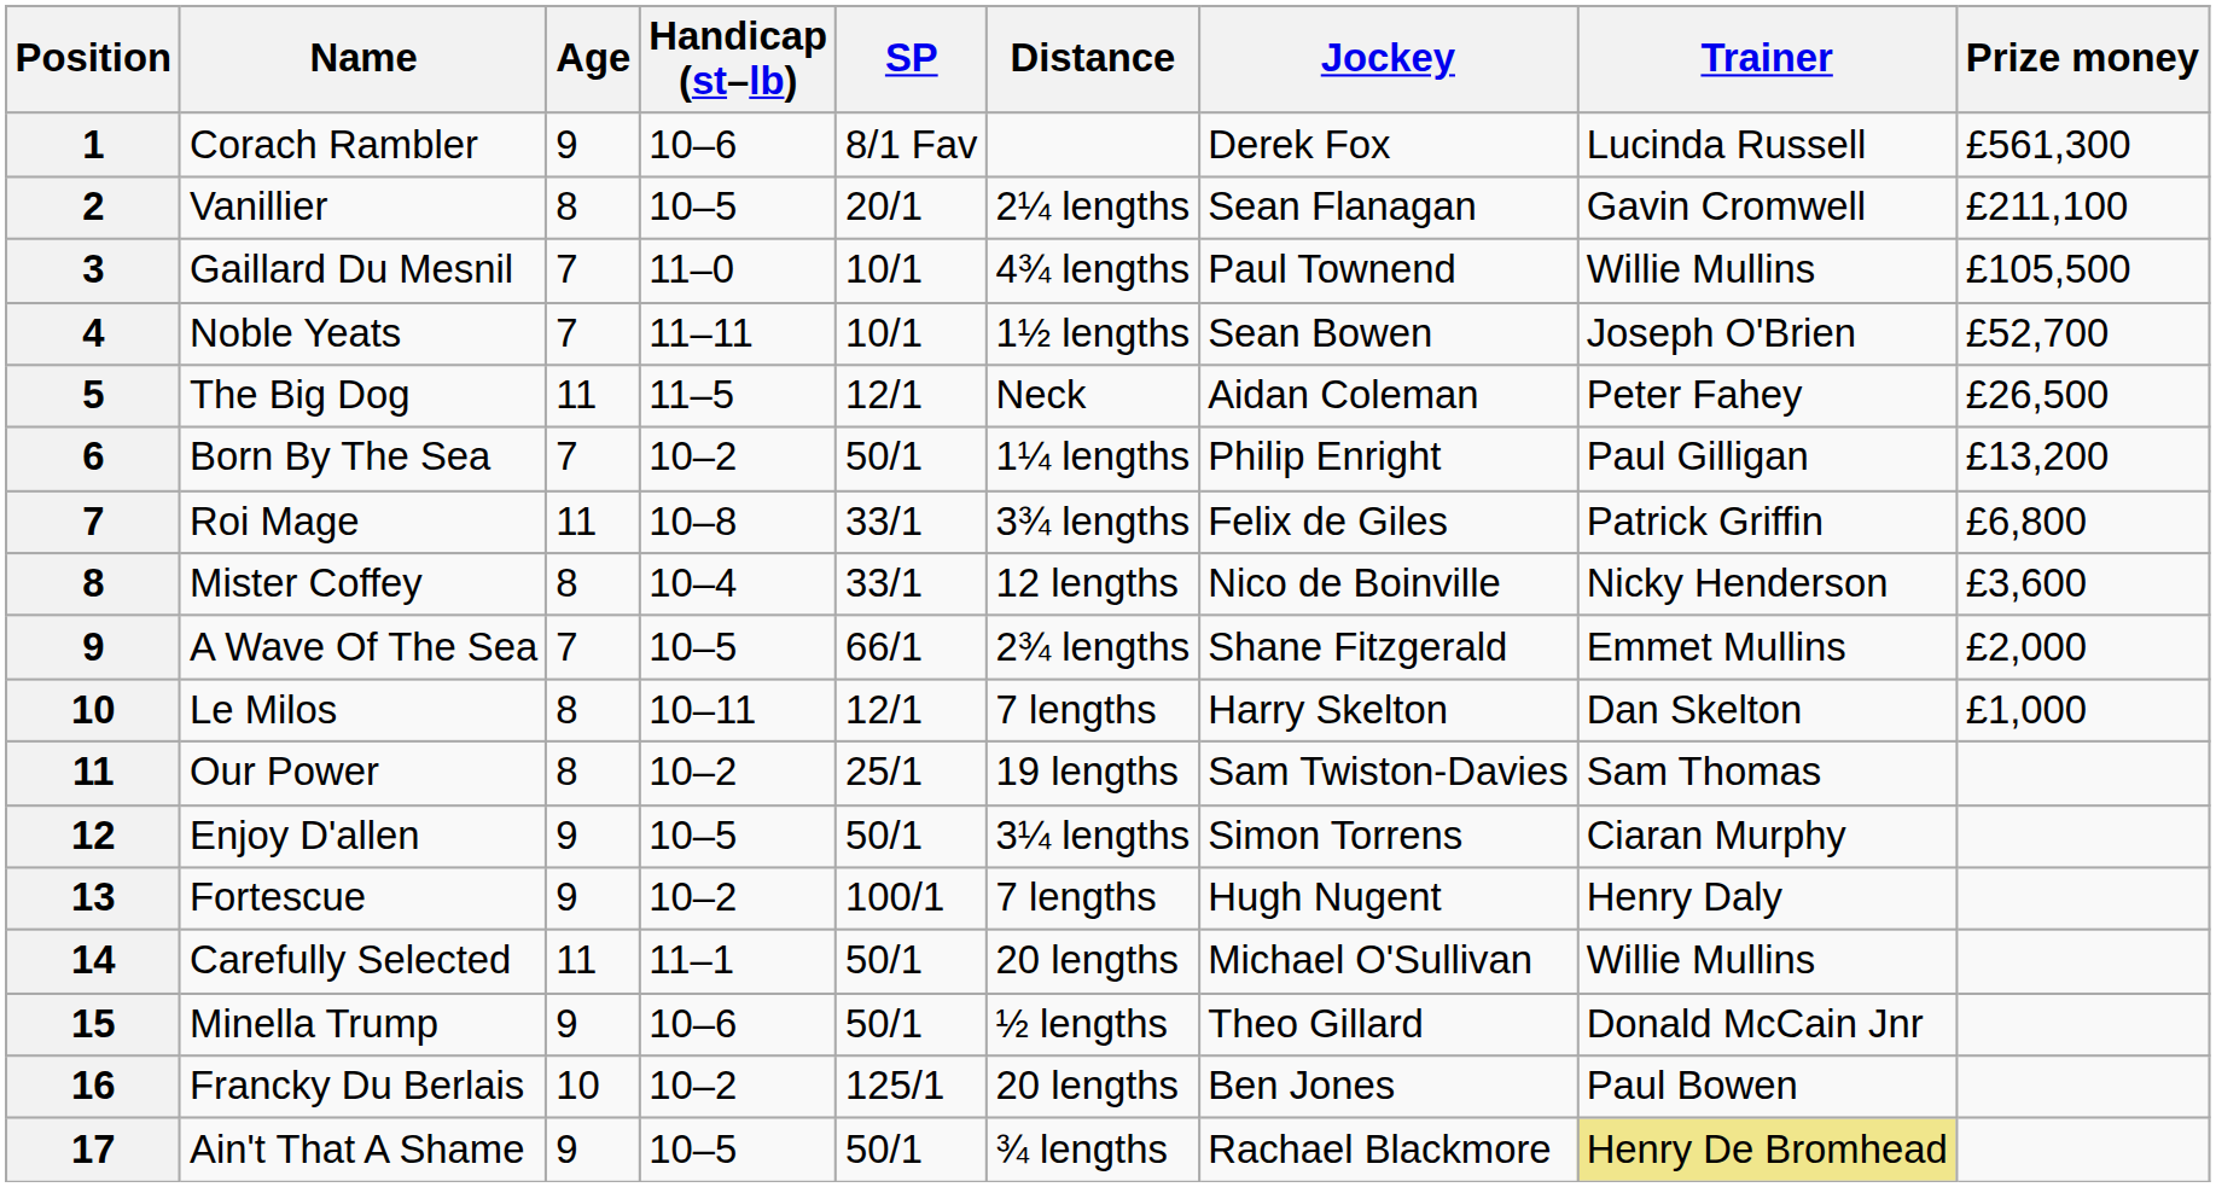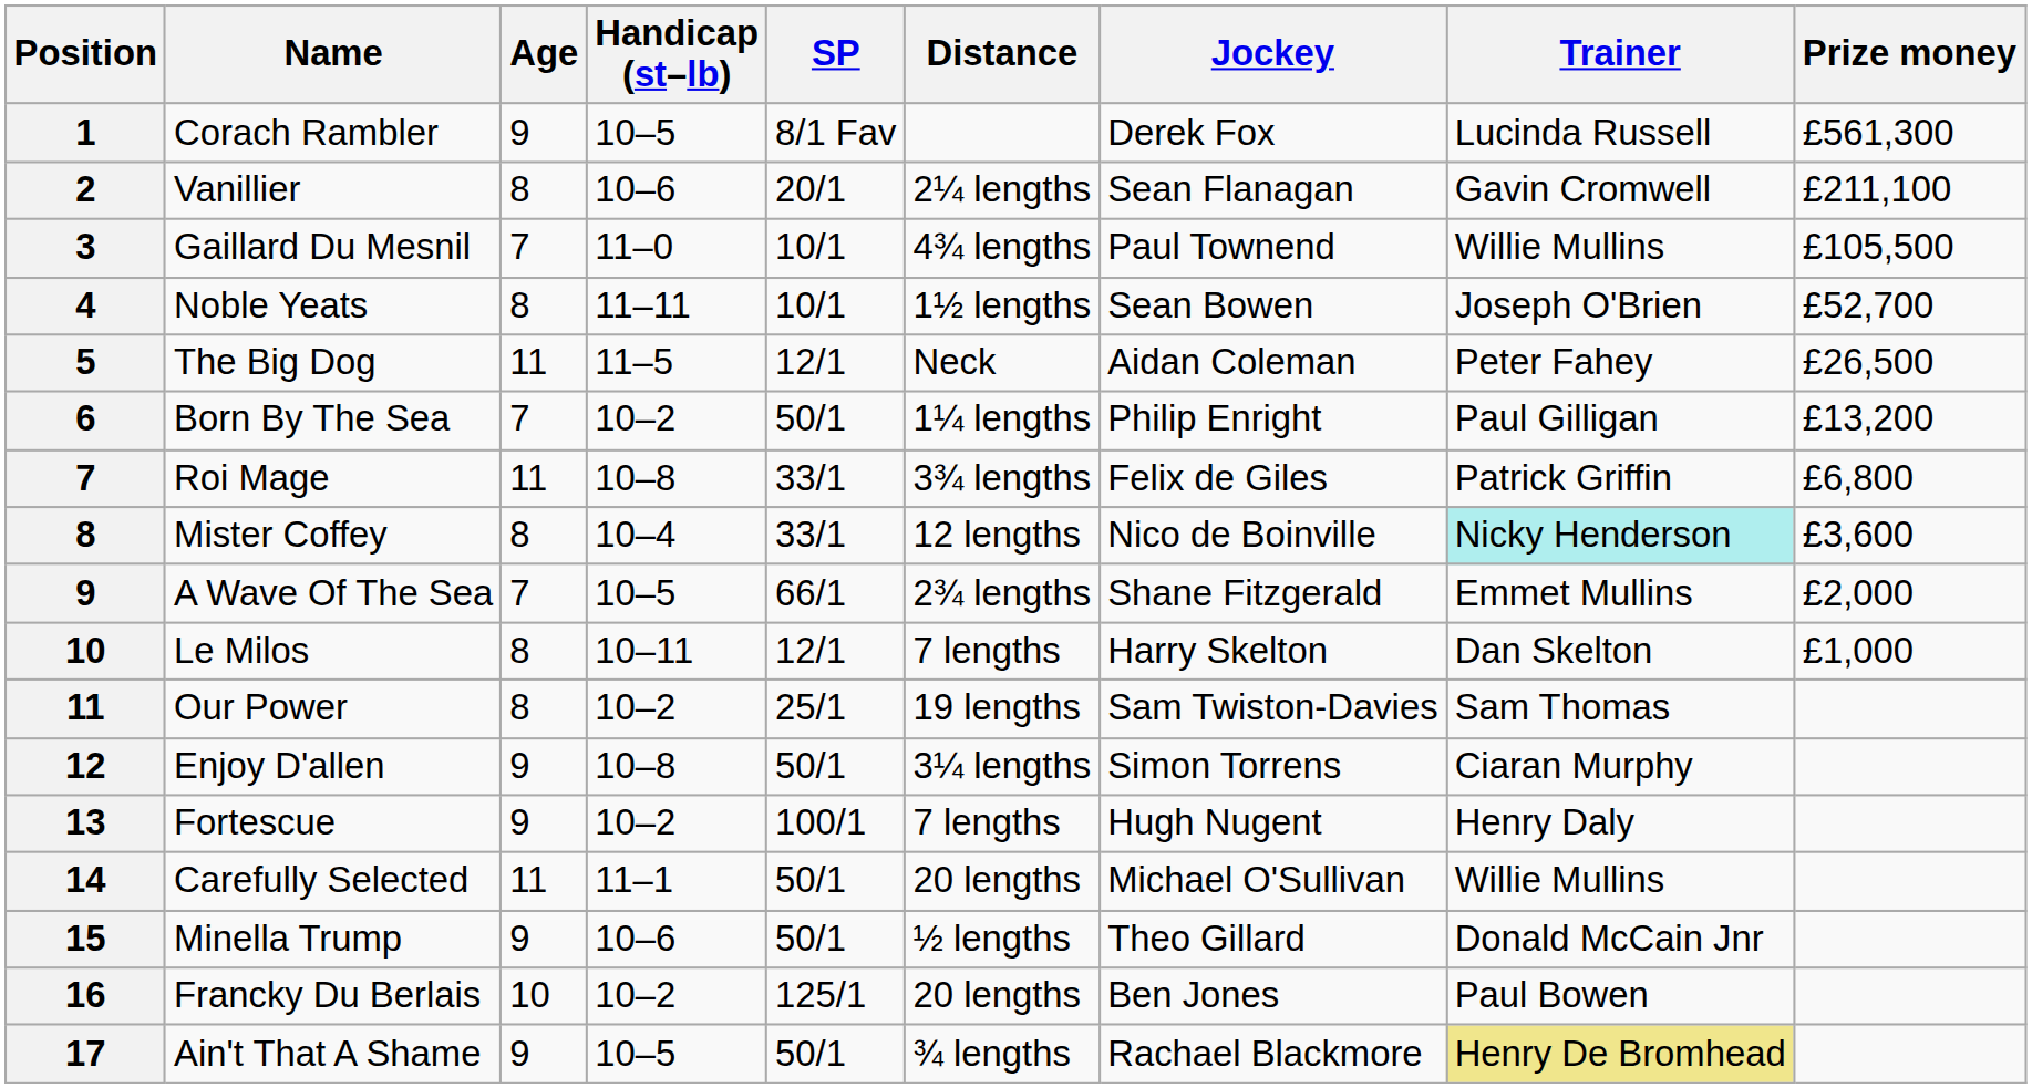Corach Rambler | Handicap (st–lb): 10–6 -> 10–5
Vanillier | Handicap (st–lb): 10–5 -> 10–6
Noble Yeats | Age: 7 -> 8
Mister Coffey | Trainer: no background -> paleturquoise background
Enjoy D'allen | Handicap (st–lb): 10–5 -> 10–8
